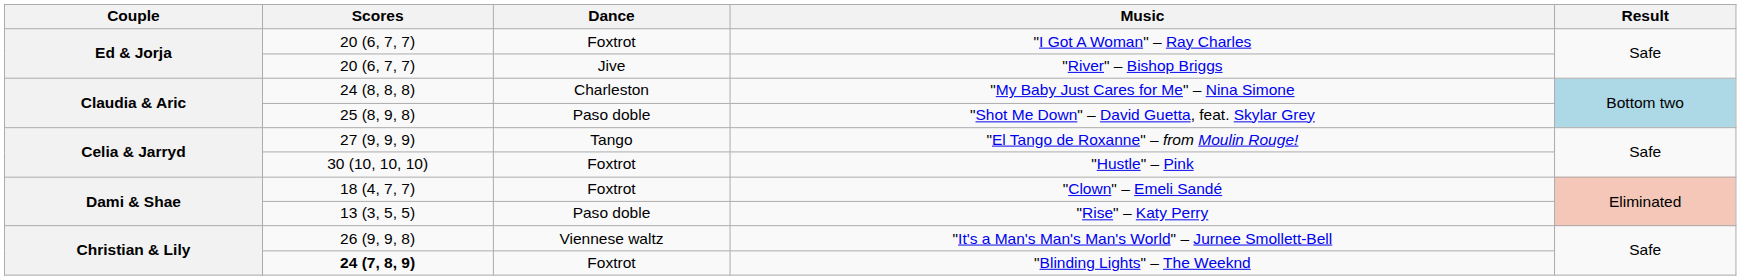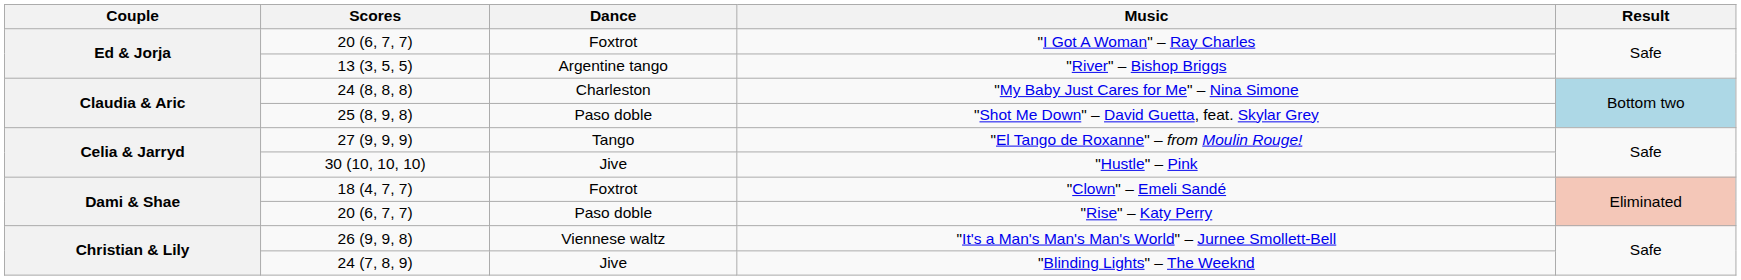"River" – Bishop Briggs | Scores: 20 (6, 7, 7) -> 13 (3, 5, 5)
"River" – Bishop Briggs | Dance: Jive -> Argentine tango
"Hustle" – Pink | Dance: Foxtrot -> Jive
"Rise" – Katy Perry | Scores: 13 (3, 5, 5) -> 20 (6, 7, 7)
"Blinding Lights" – The Weeknd | Scores: bold -> normal
"Blinding Lights" – The Weeknd | Dance: Foxtrot -> Jive
